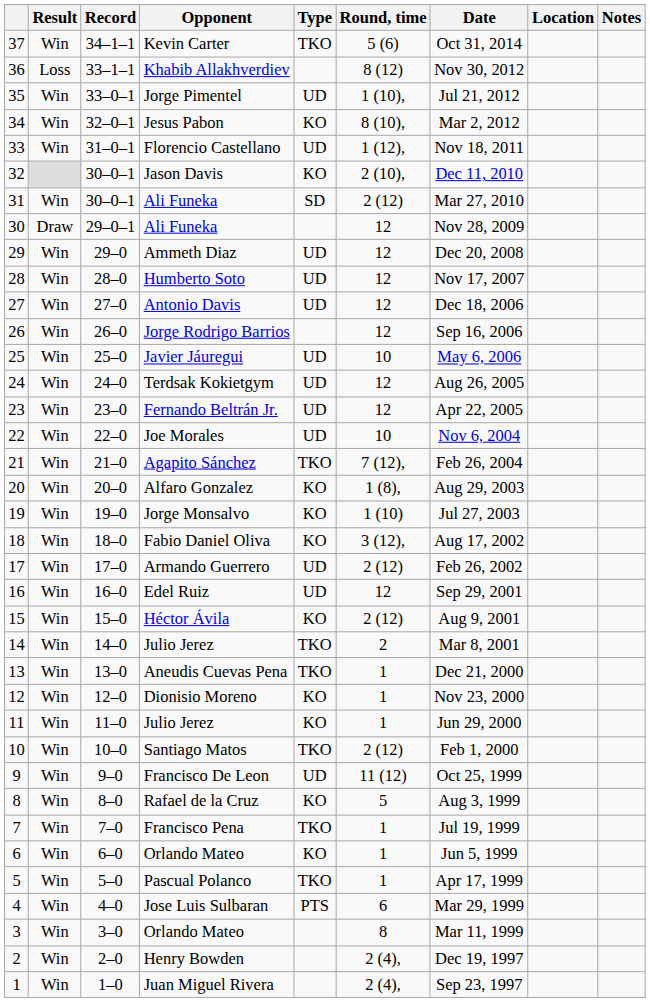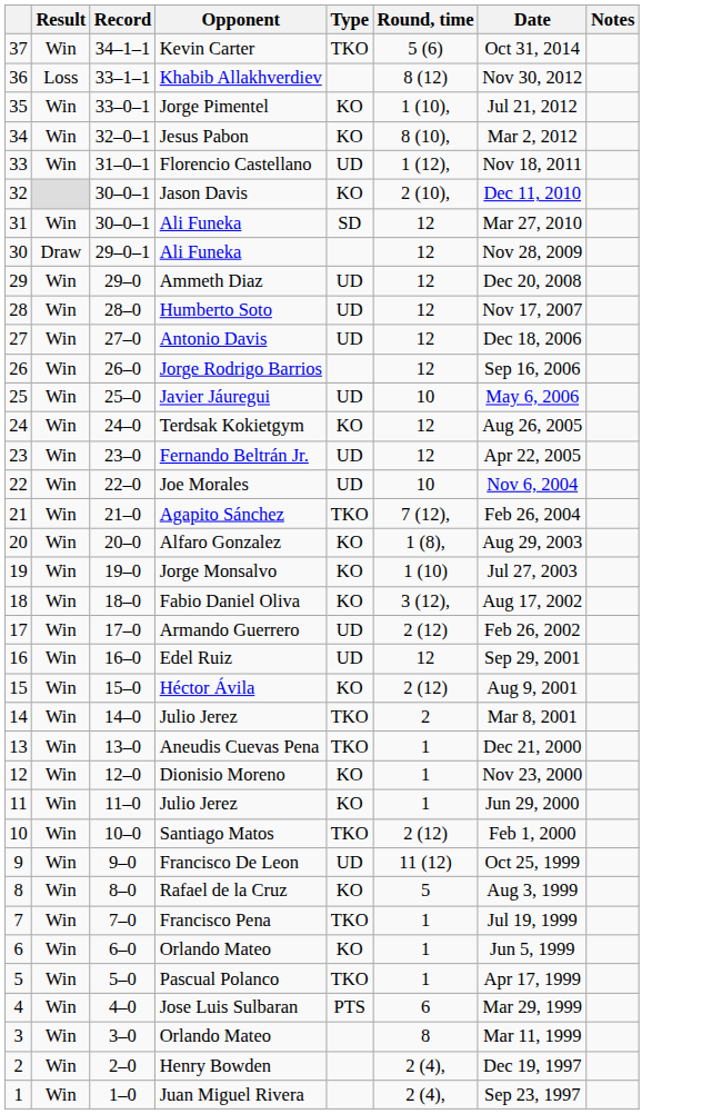- column: Location
Jorge Pimentel | Type: UD -> KO
31 / Ali Funeka | Round, time: 2 (12) -> 12
Terdsak Kokietgym | Type: UD -> KO
